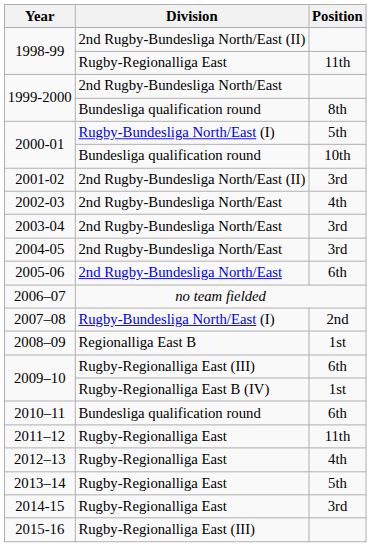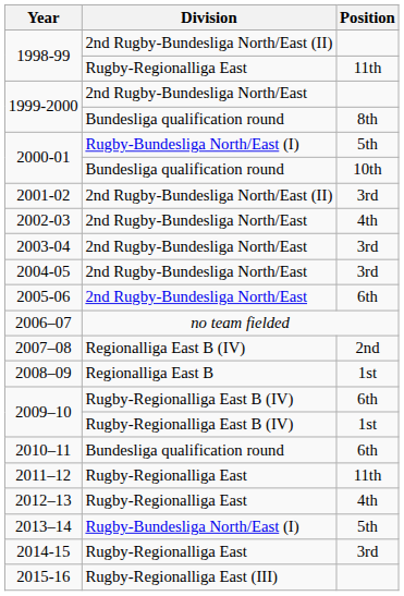2007–08 | Division: Rugby-Bundesliga North/East (I) -> Regionalliga East B (IV)
2009–10 / 6th | Division: Rugby-Regionalliga East (III) -> Rugby-Regionalliga East B (IV)
2013–14 | Division: Rugby-Regionalliga East -> Rugby-Bundesliga North/East (I)
